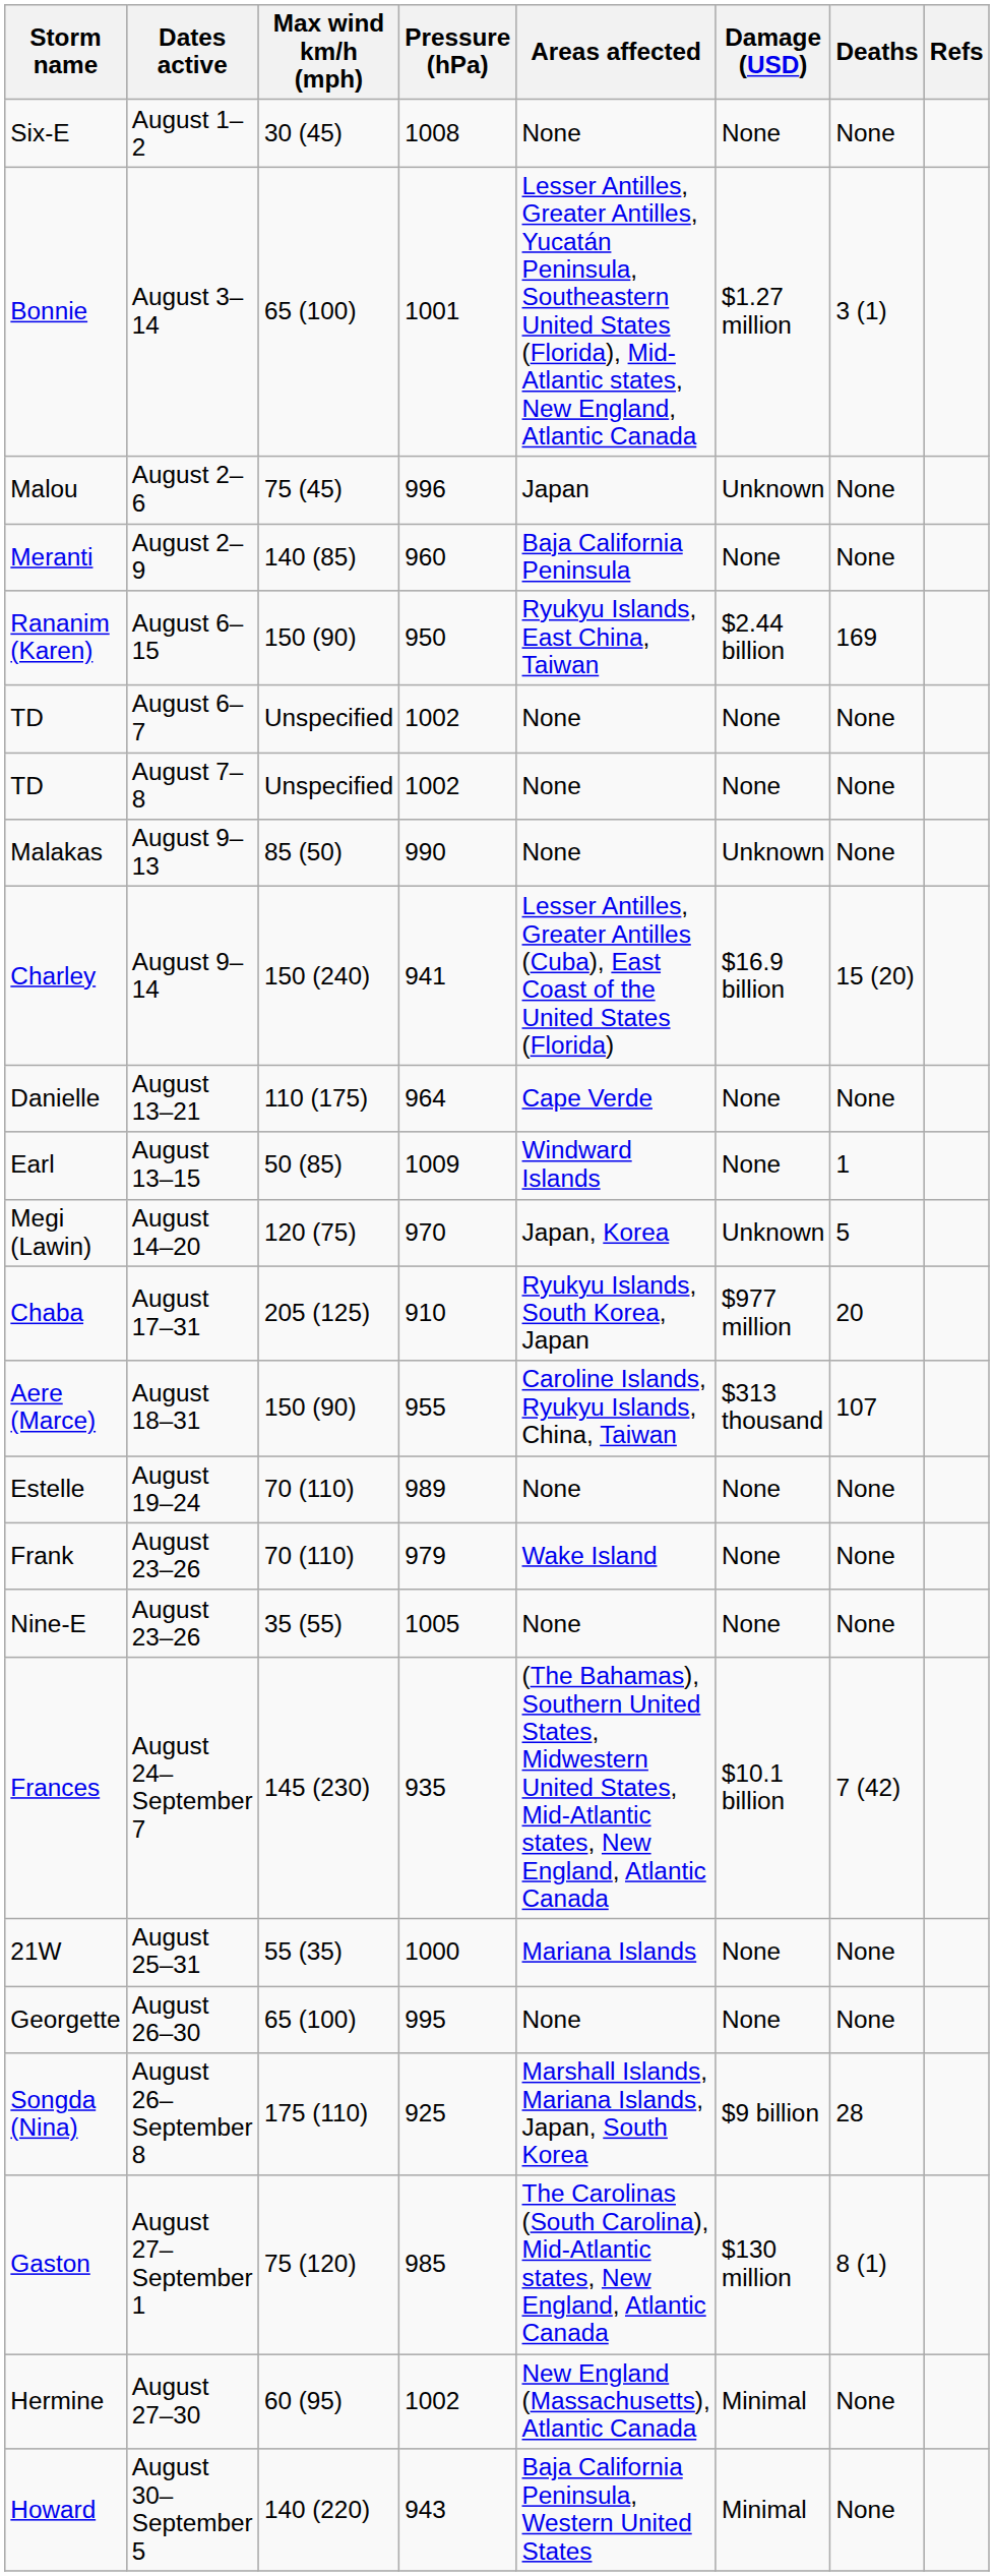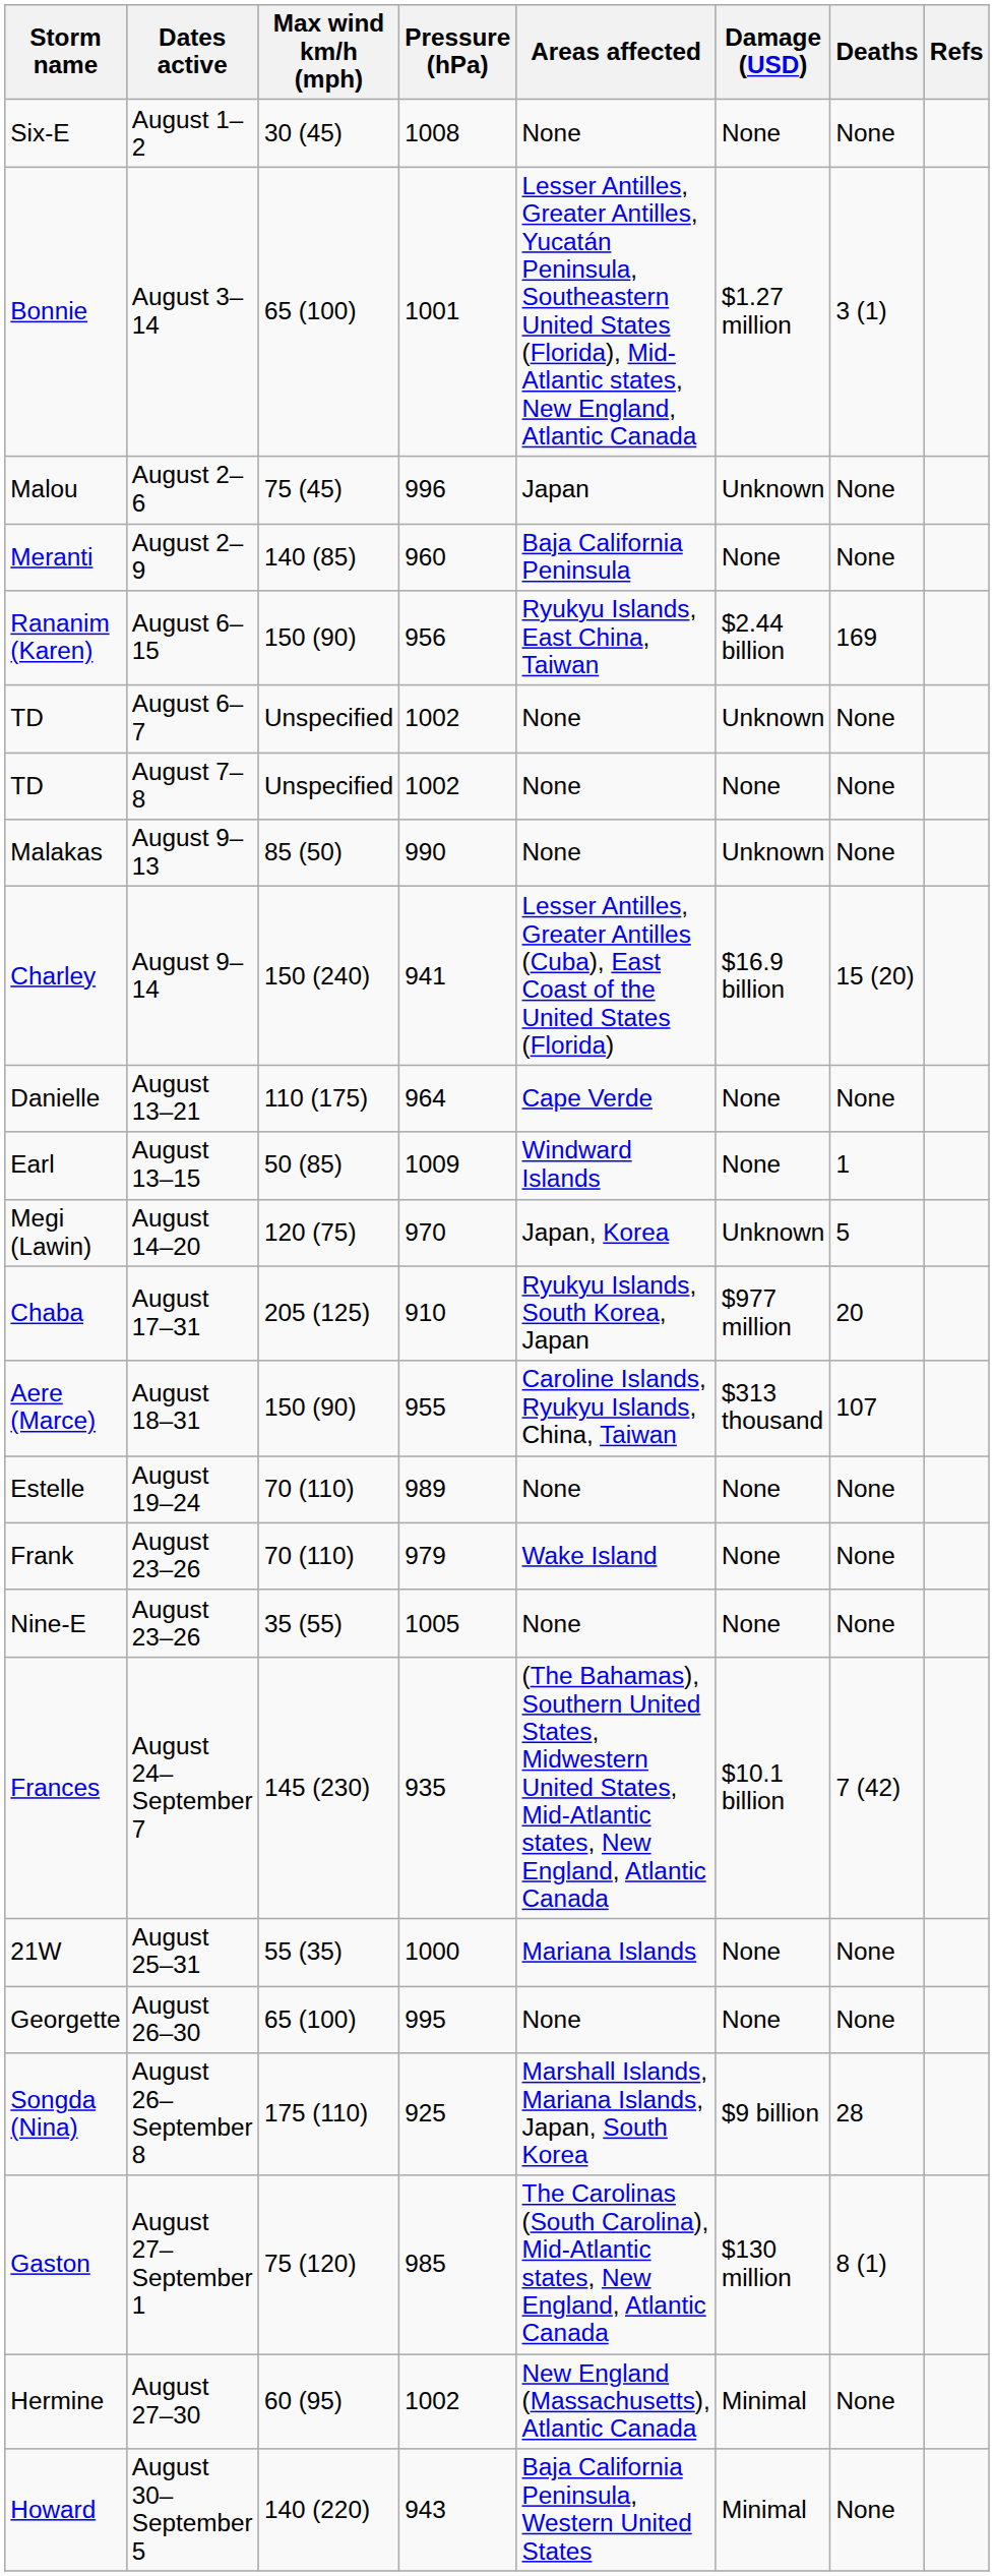Rananim (Karen) | Pressure (hPa): 950 -> 956
TD / August 6–7 | Damage (USD): None -> Unknown
